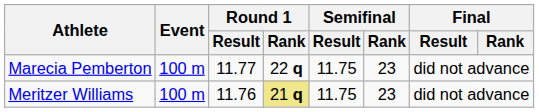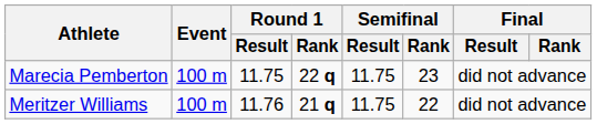Marecia Pemberton | Round 1 / Result: 11.77 -> 11.75
Meritzer Williams | Round 1 / Rank: khaki background -> no background
Meritzer Williams | Semifinal / Rank: 23 -> 22
